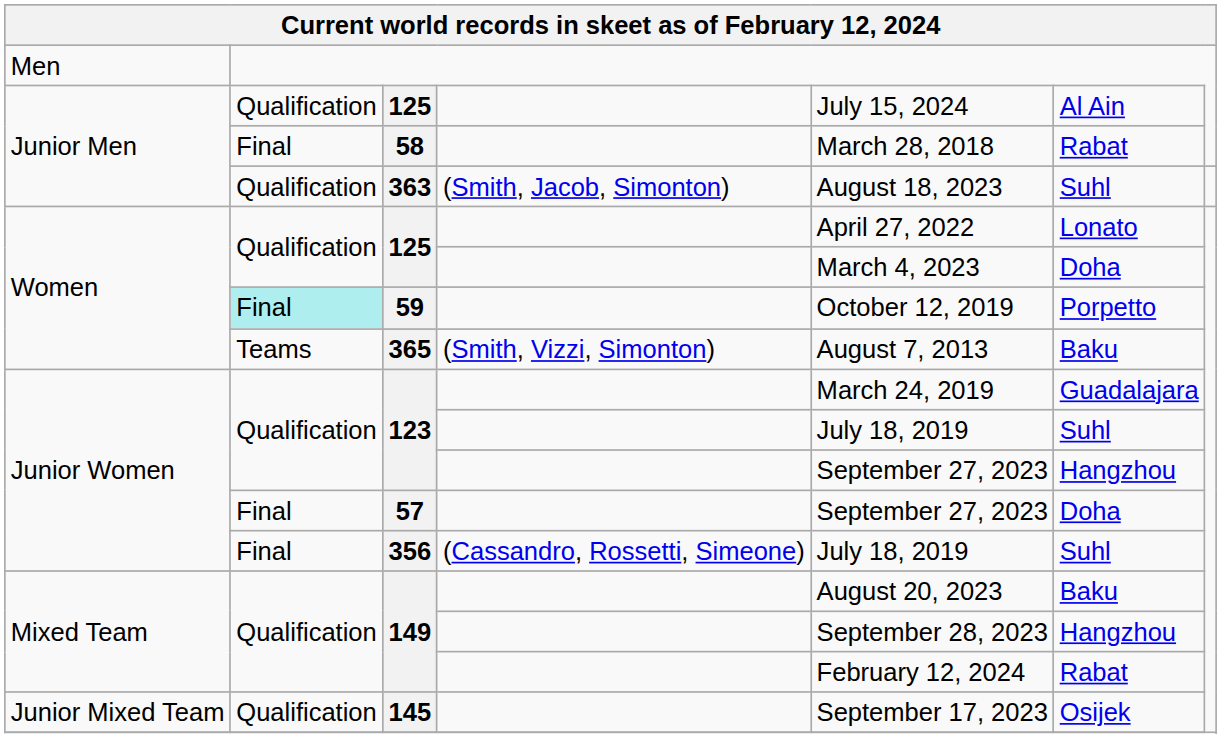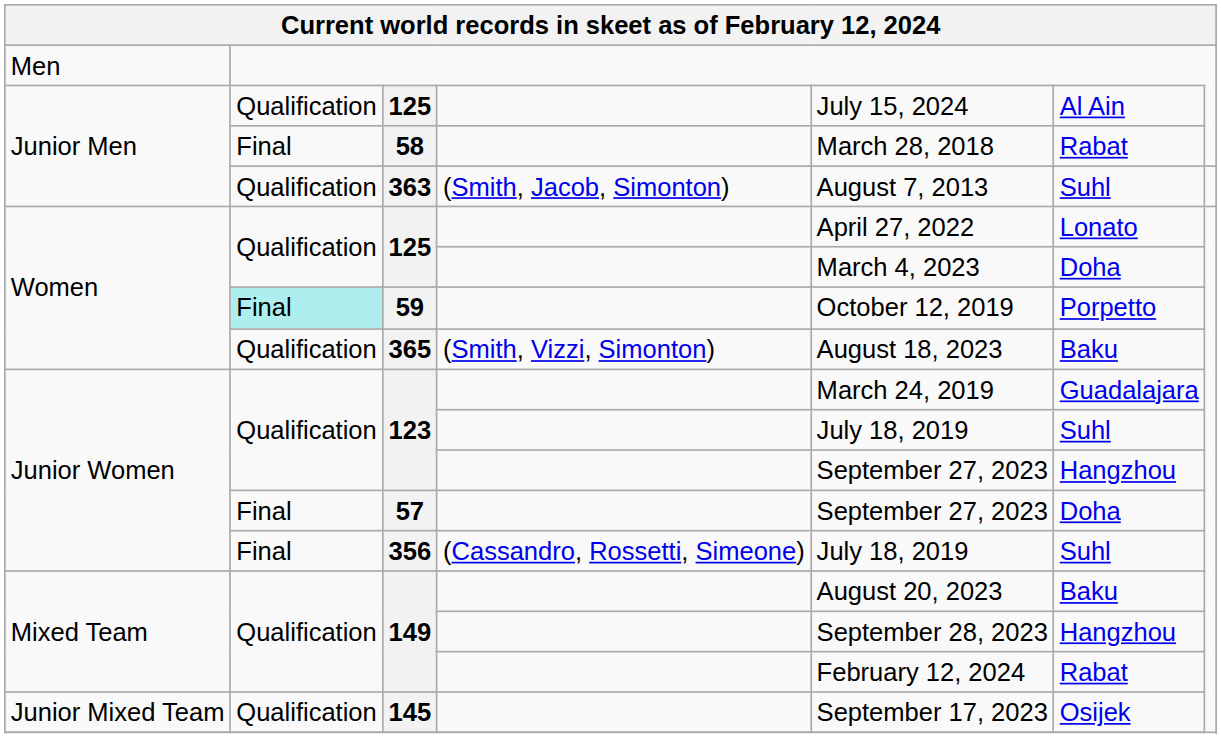363 | column 5: August 18, 2023 -> August 7, 2013
365 | column 2: Teams -> Qualification
365 | column 5: August 7, 2013 -> August 18, 2023
